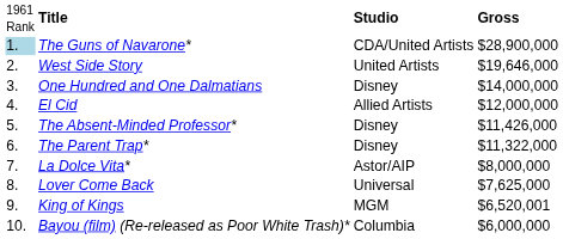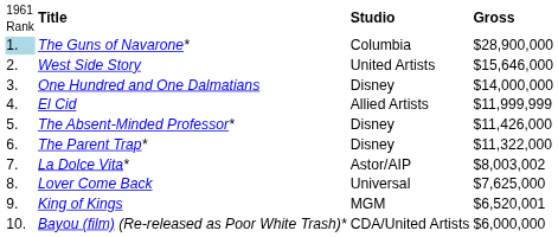The Guns of Navarone* | column 3: CDA/United Artists -> Columbia
West Side Story | column 4: $19,646,000 -> $15,646,000
El Cid | column 4: $12,000,000 -> $11,999,999
La Dolce Vita* | column 4: $8,000,000 -> $8,003,002
Bayou (film) (Re-released as Poor White Trash)* | column 3: Columbia -> CDA/United Artists
